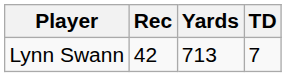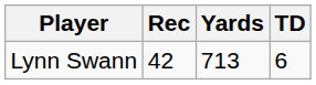Lynn Swann | TD: 7 -> 6
